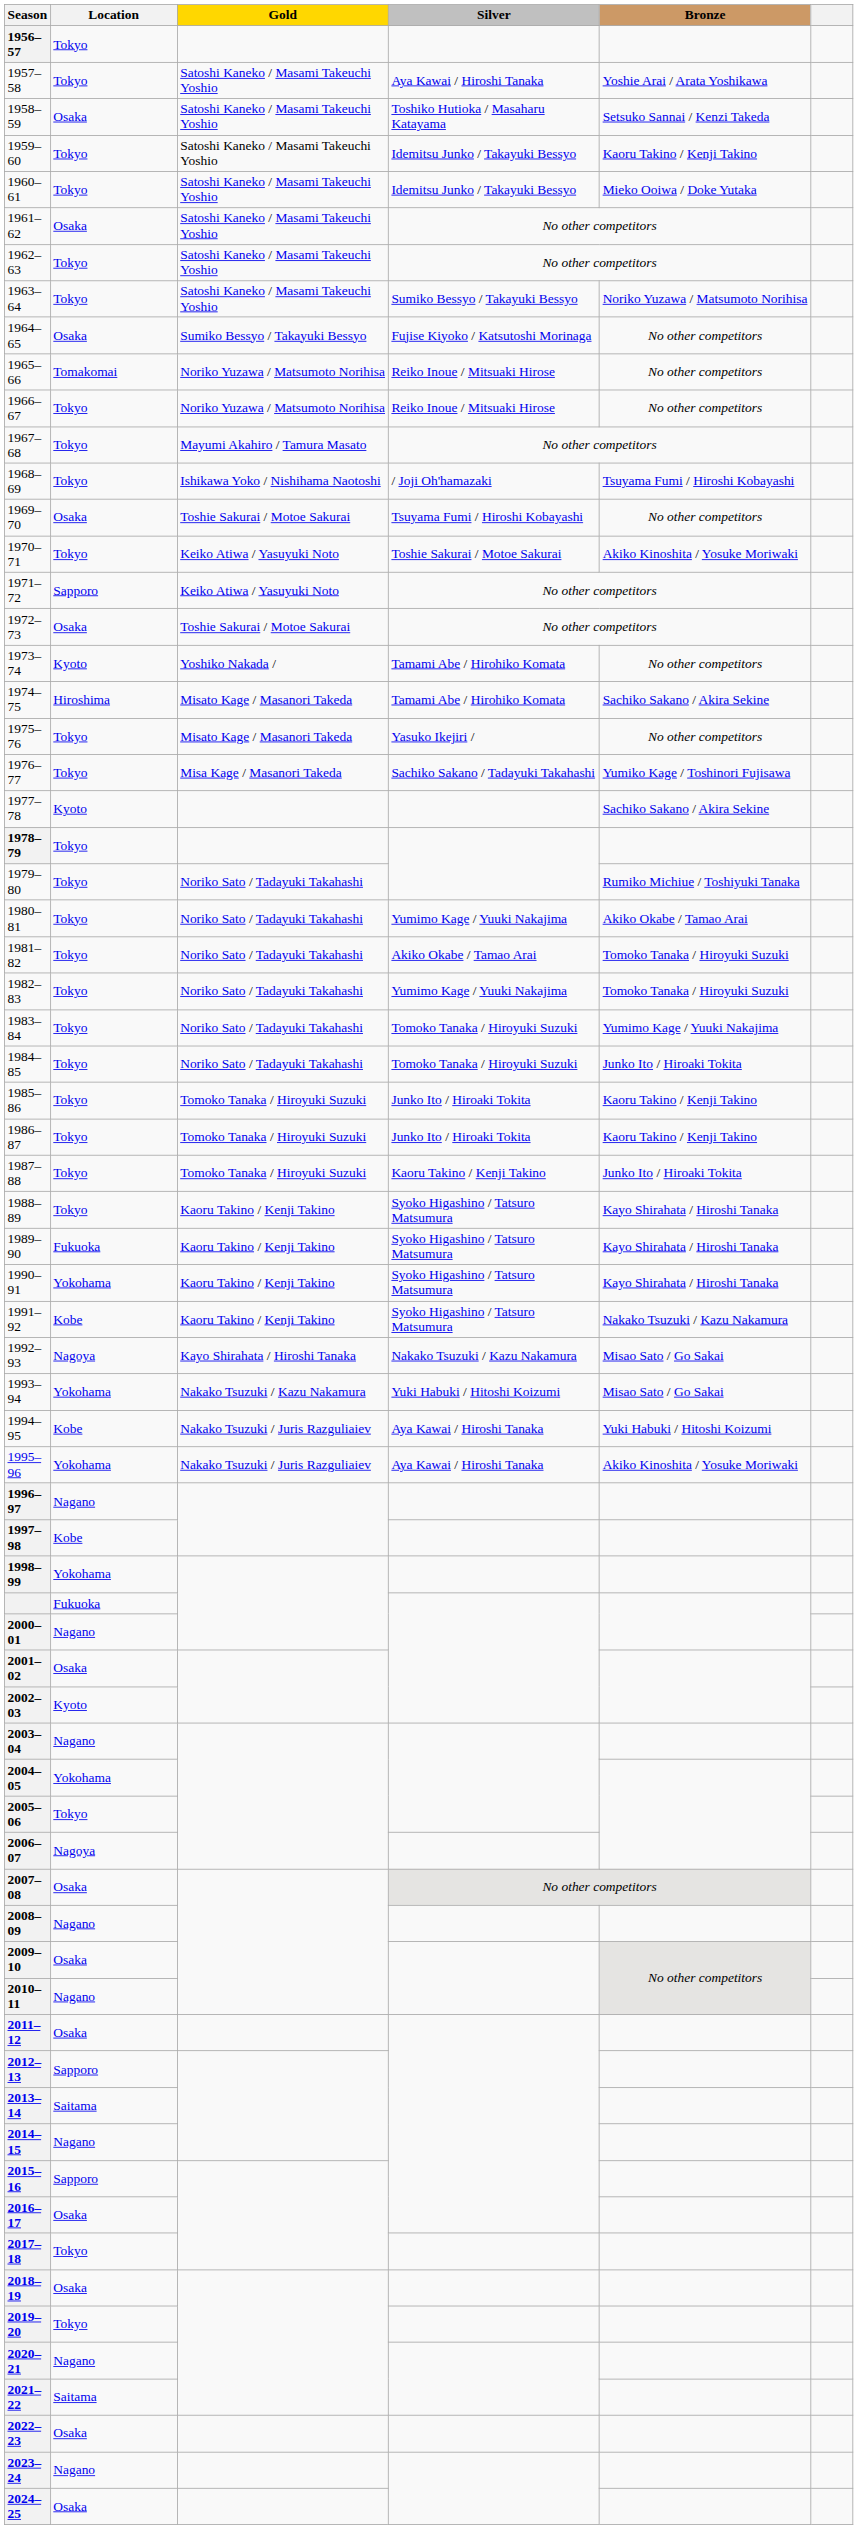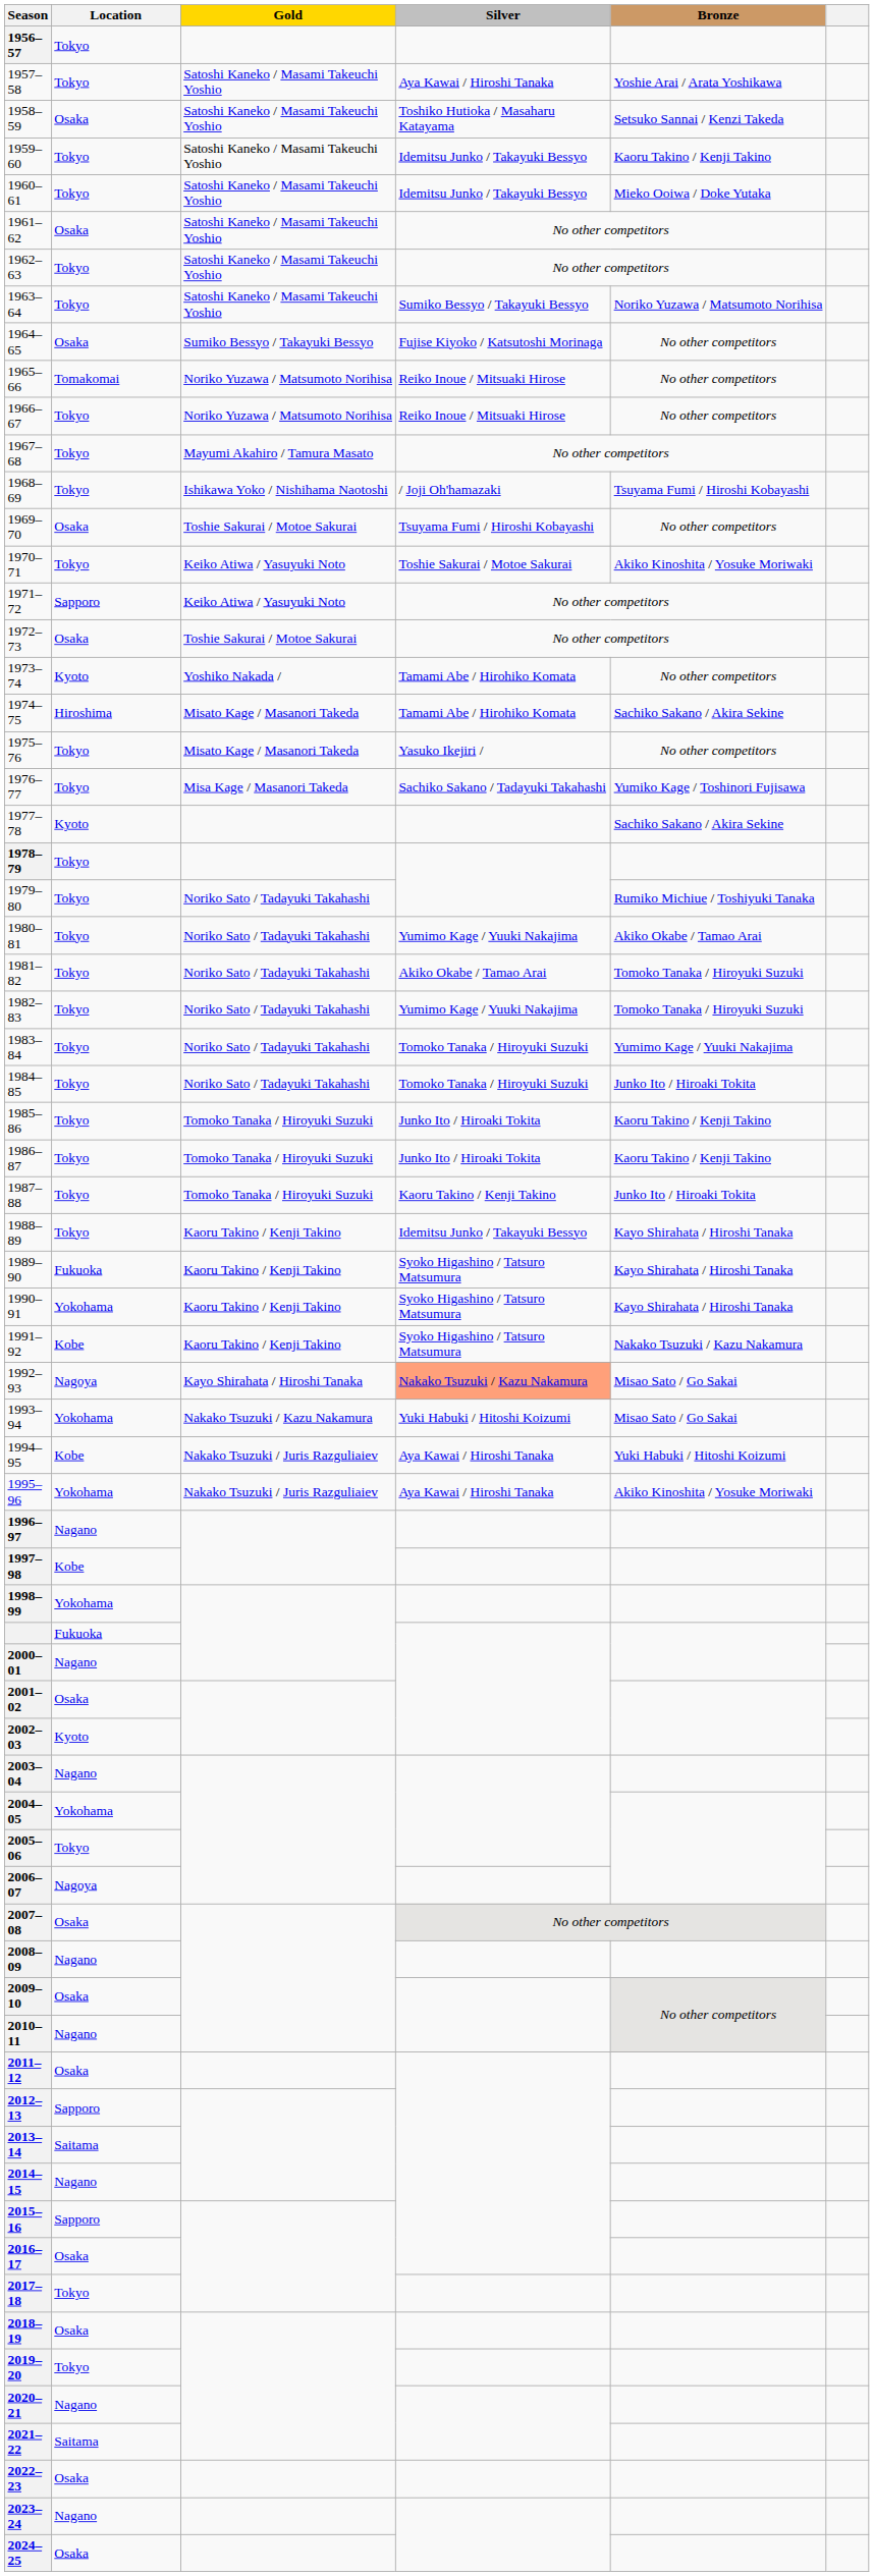1988–89 | Silver: Syoko Higashino / Tatsuro Matsumura -> Idemitsu Junko / Takayuki Bessyo
1992–93 | Silver: no background -> lightsalmon background
